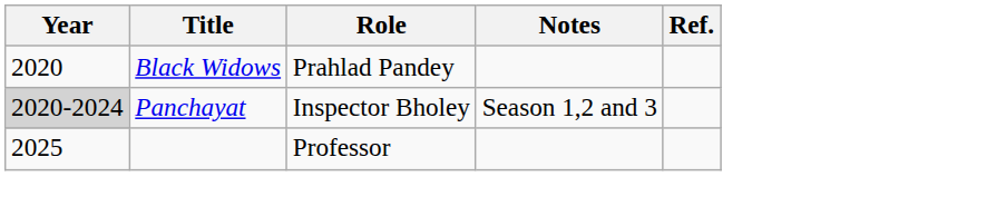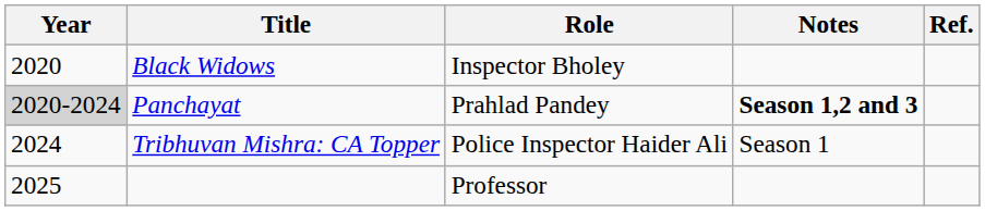Black Widows | Role: Prahlad Pandey -> Inspector Bholey
Panchayat | Role: Inspector Bholey -> Prahlad Pandey
Panchayat | Notes: normal -> bold
+ row: 2024 | Tribhuvan Mishra: CA Topper | Police Inspector Haider Ali | Season 1
